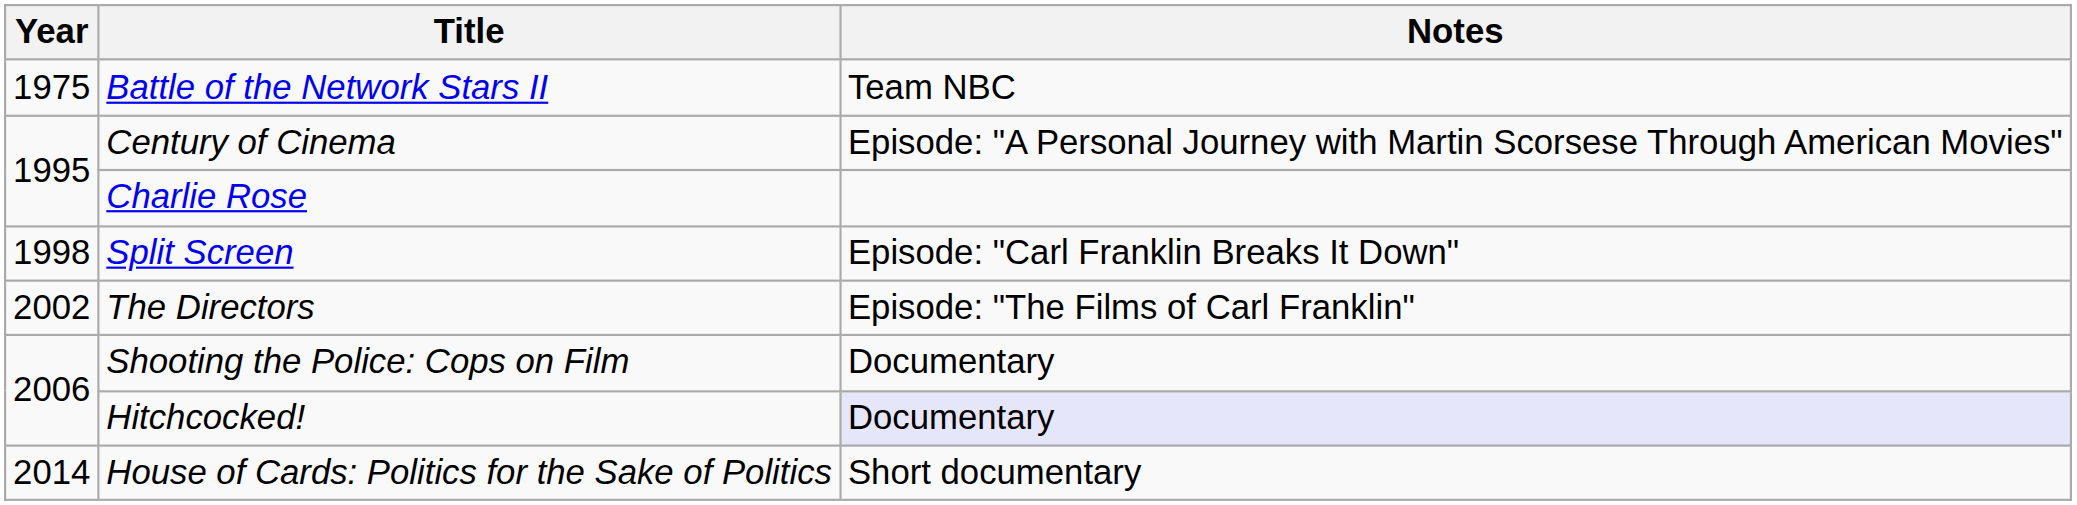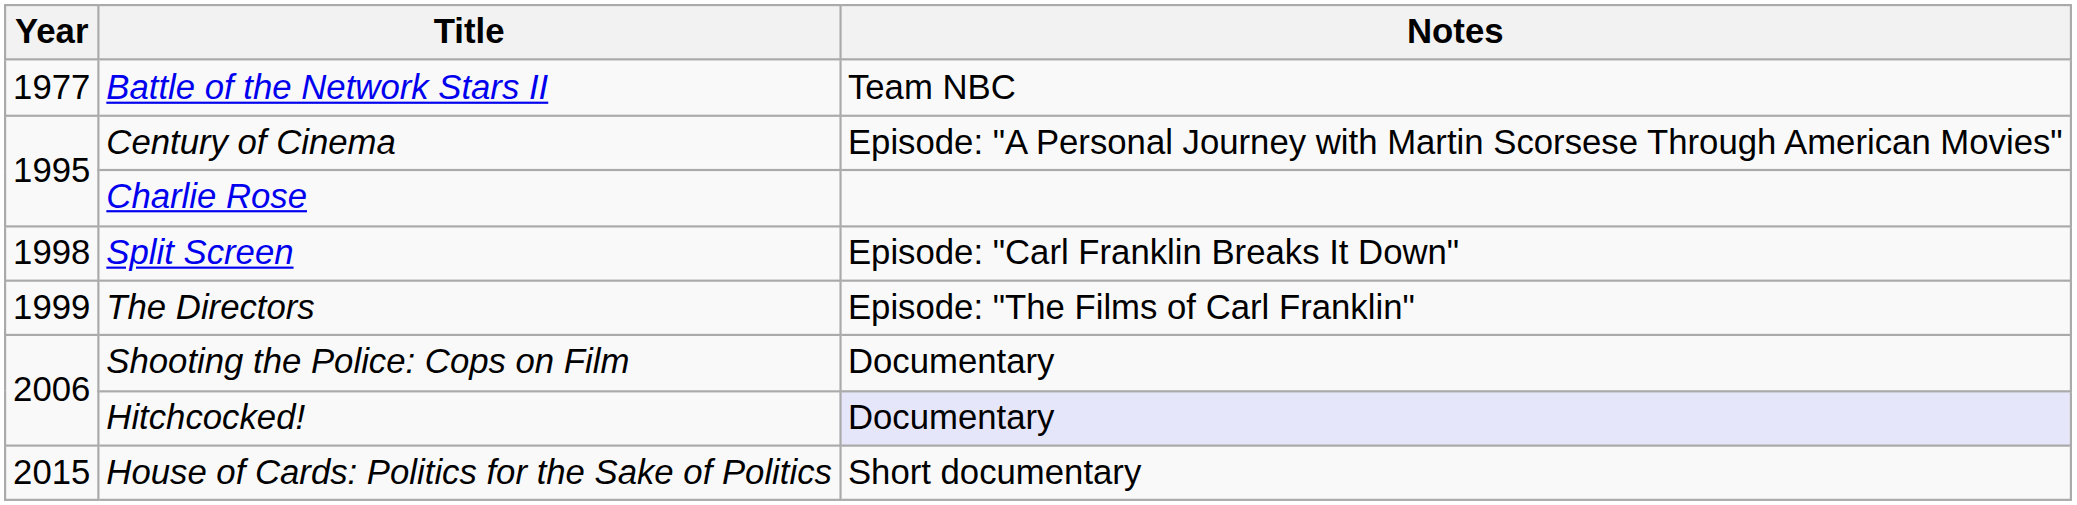Battle of the Network Stars II | Year: 1975 -> 1977
The Directors | Year: 2002 -> 1999
House of Cards: Politics for the Sake of Politics | Year: 2014 -> 2015
